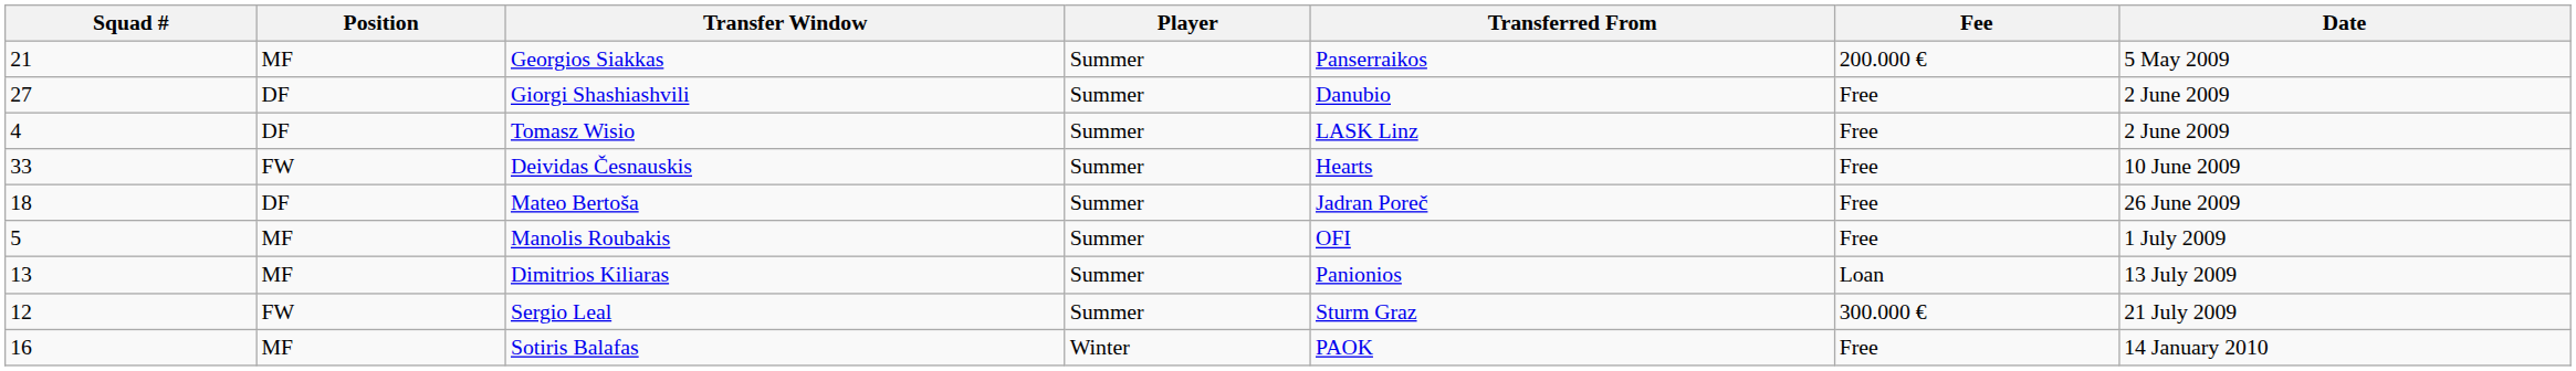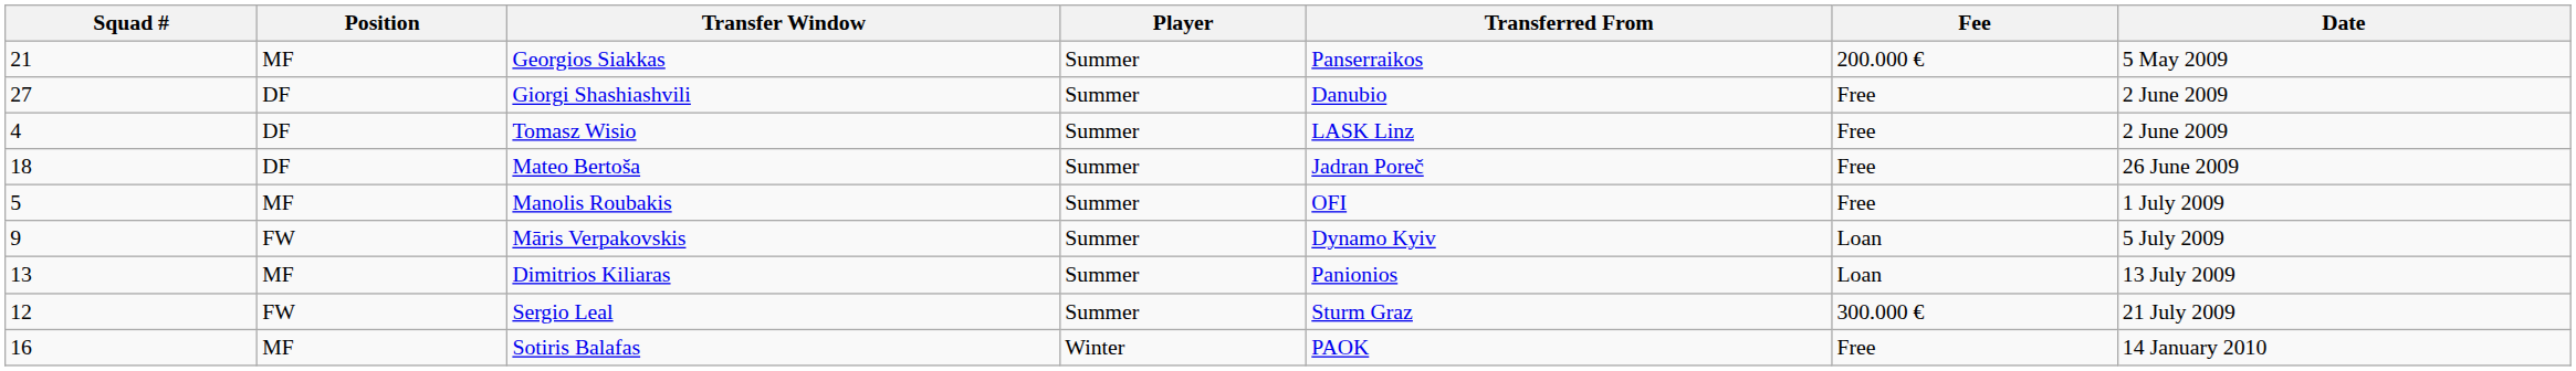- row: 33 | FW | Deividas Česnauskis | Summer | Hearts | Free | 10 June 2009
+ row: 9 | FW | Māris Verpakovskis | Summer | Dynamo Kyiv | Loan | 5 July 2009
